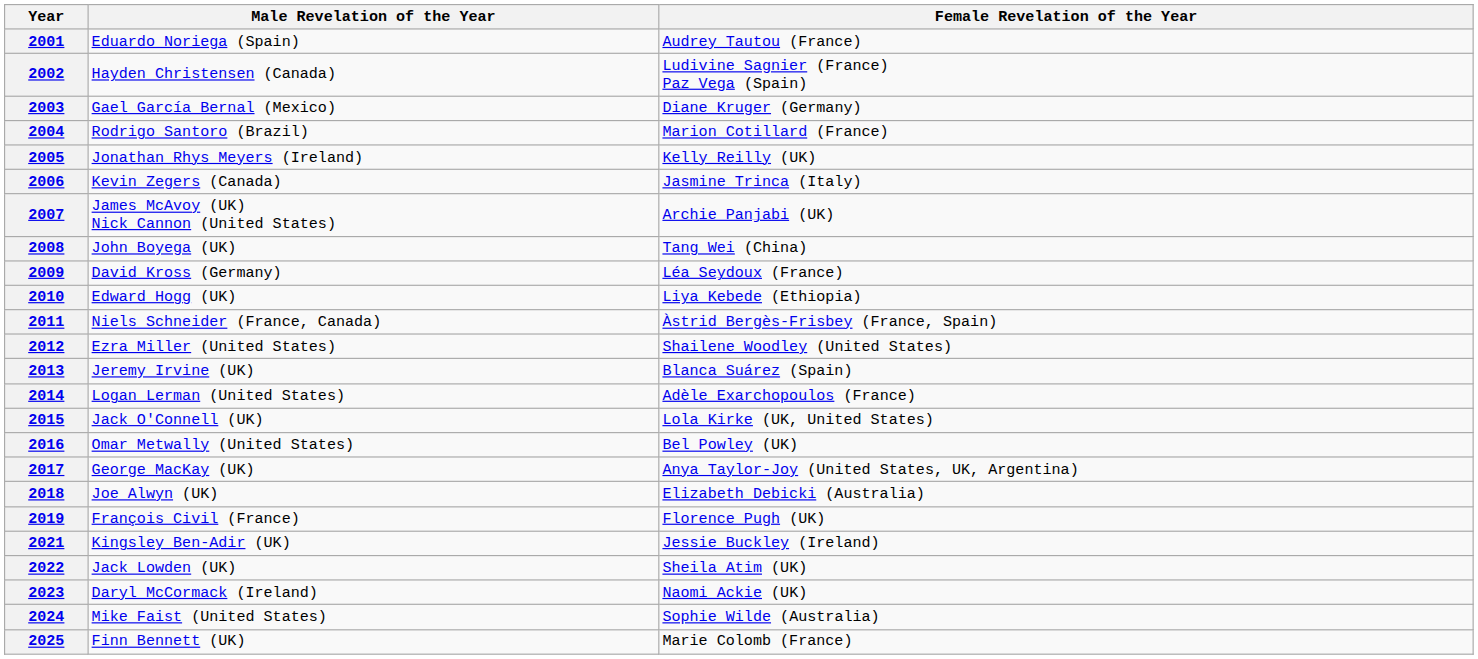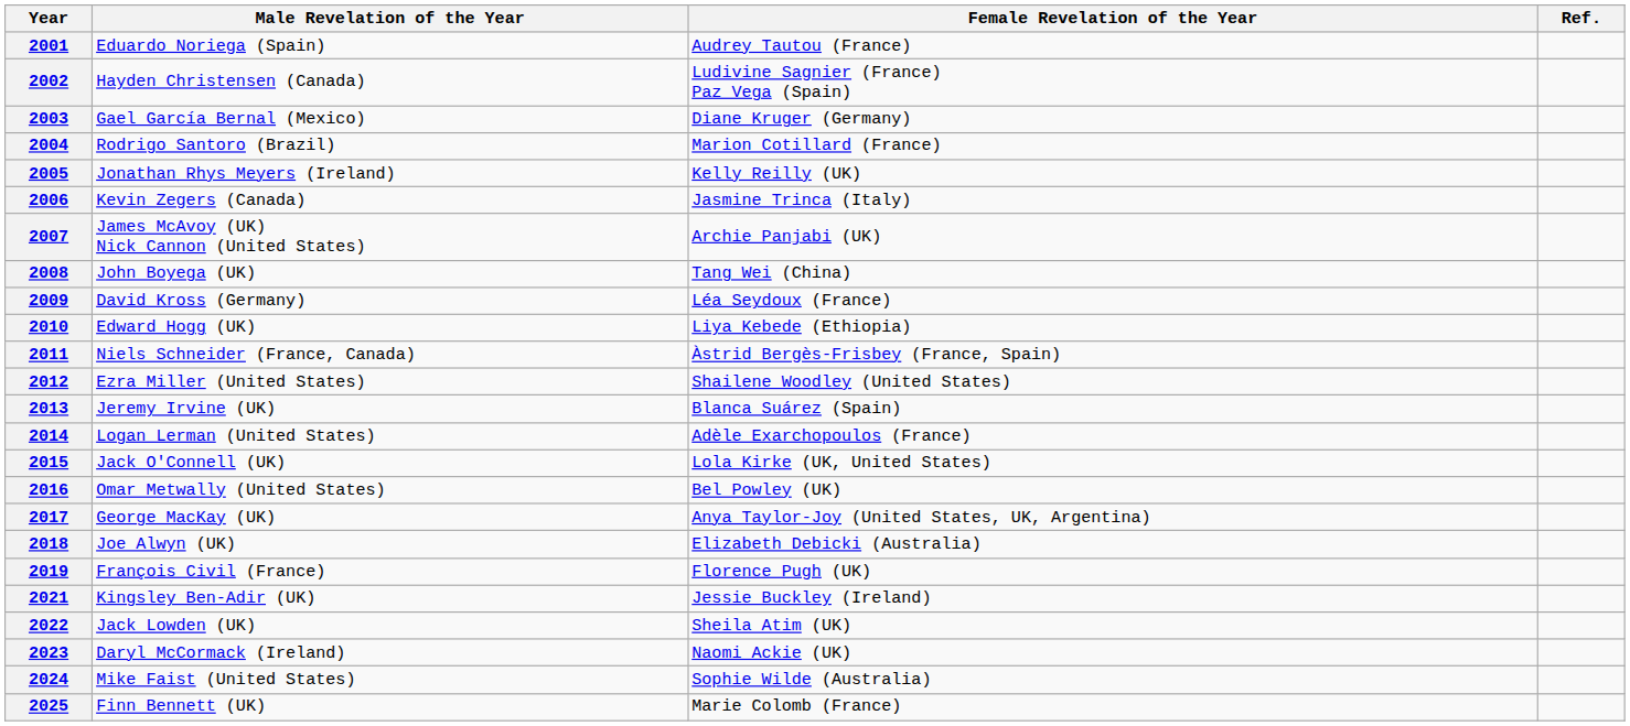+ column: Ref.
